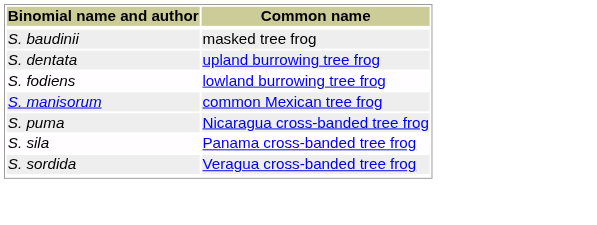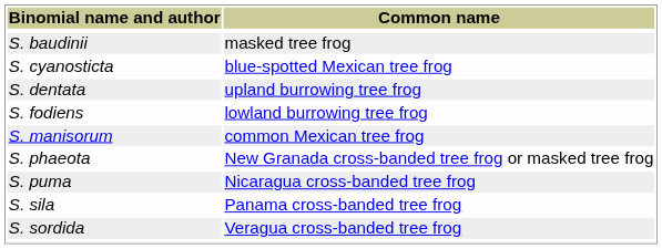+ row: S. cyanosticta | blue-spotted Mexican tree frog
+ row: S. phaeota | New Granada cross-banded tree frog or masked tree frog
